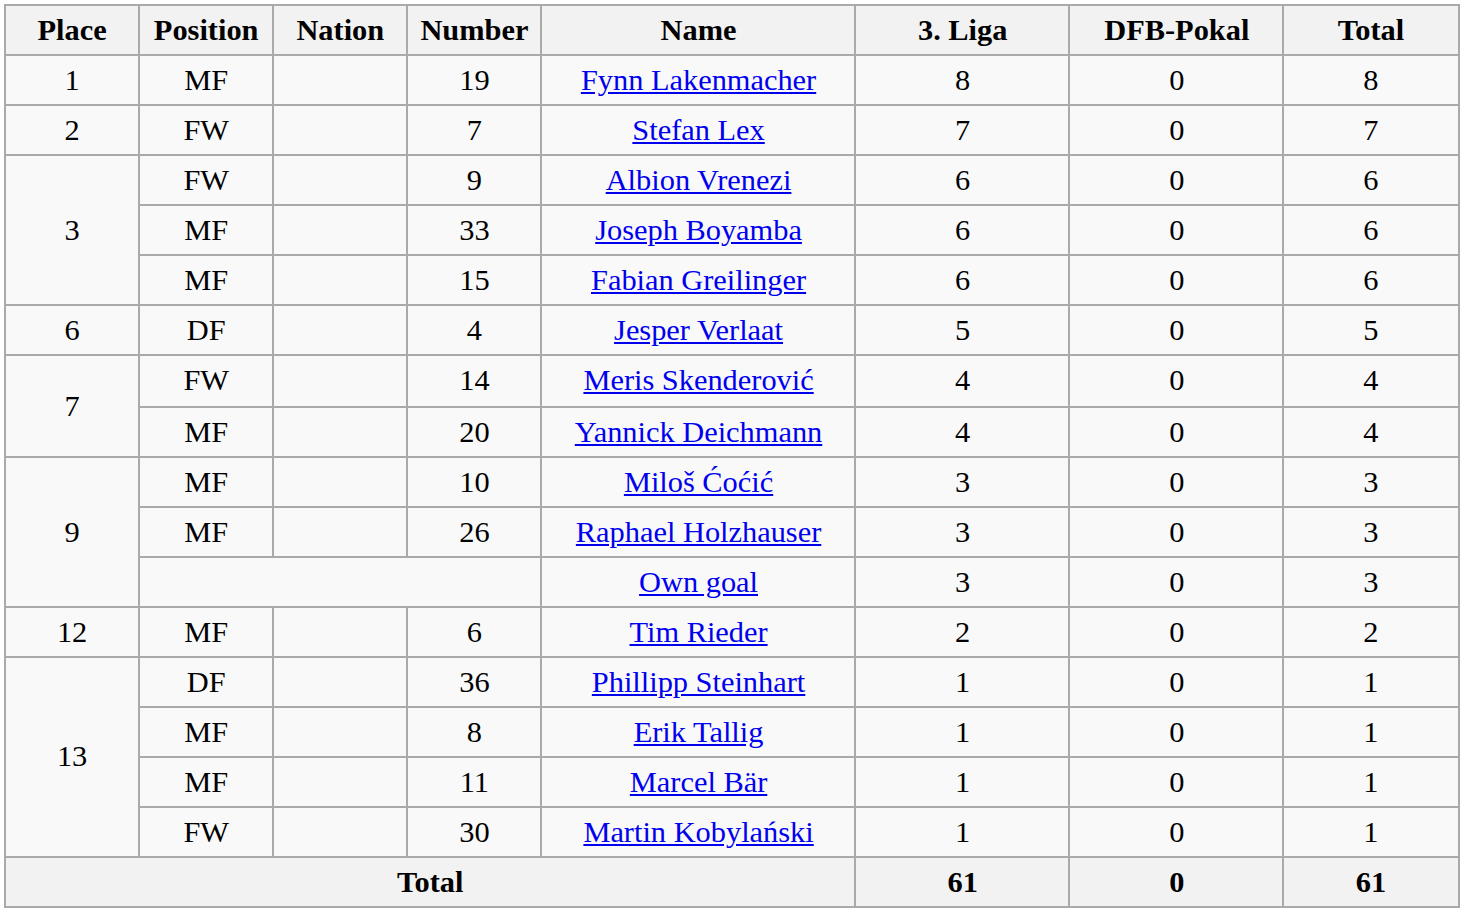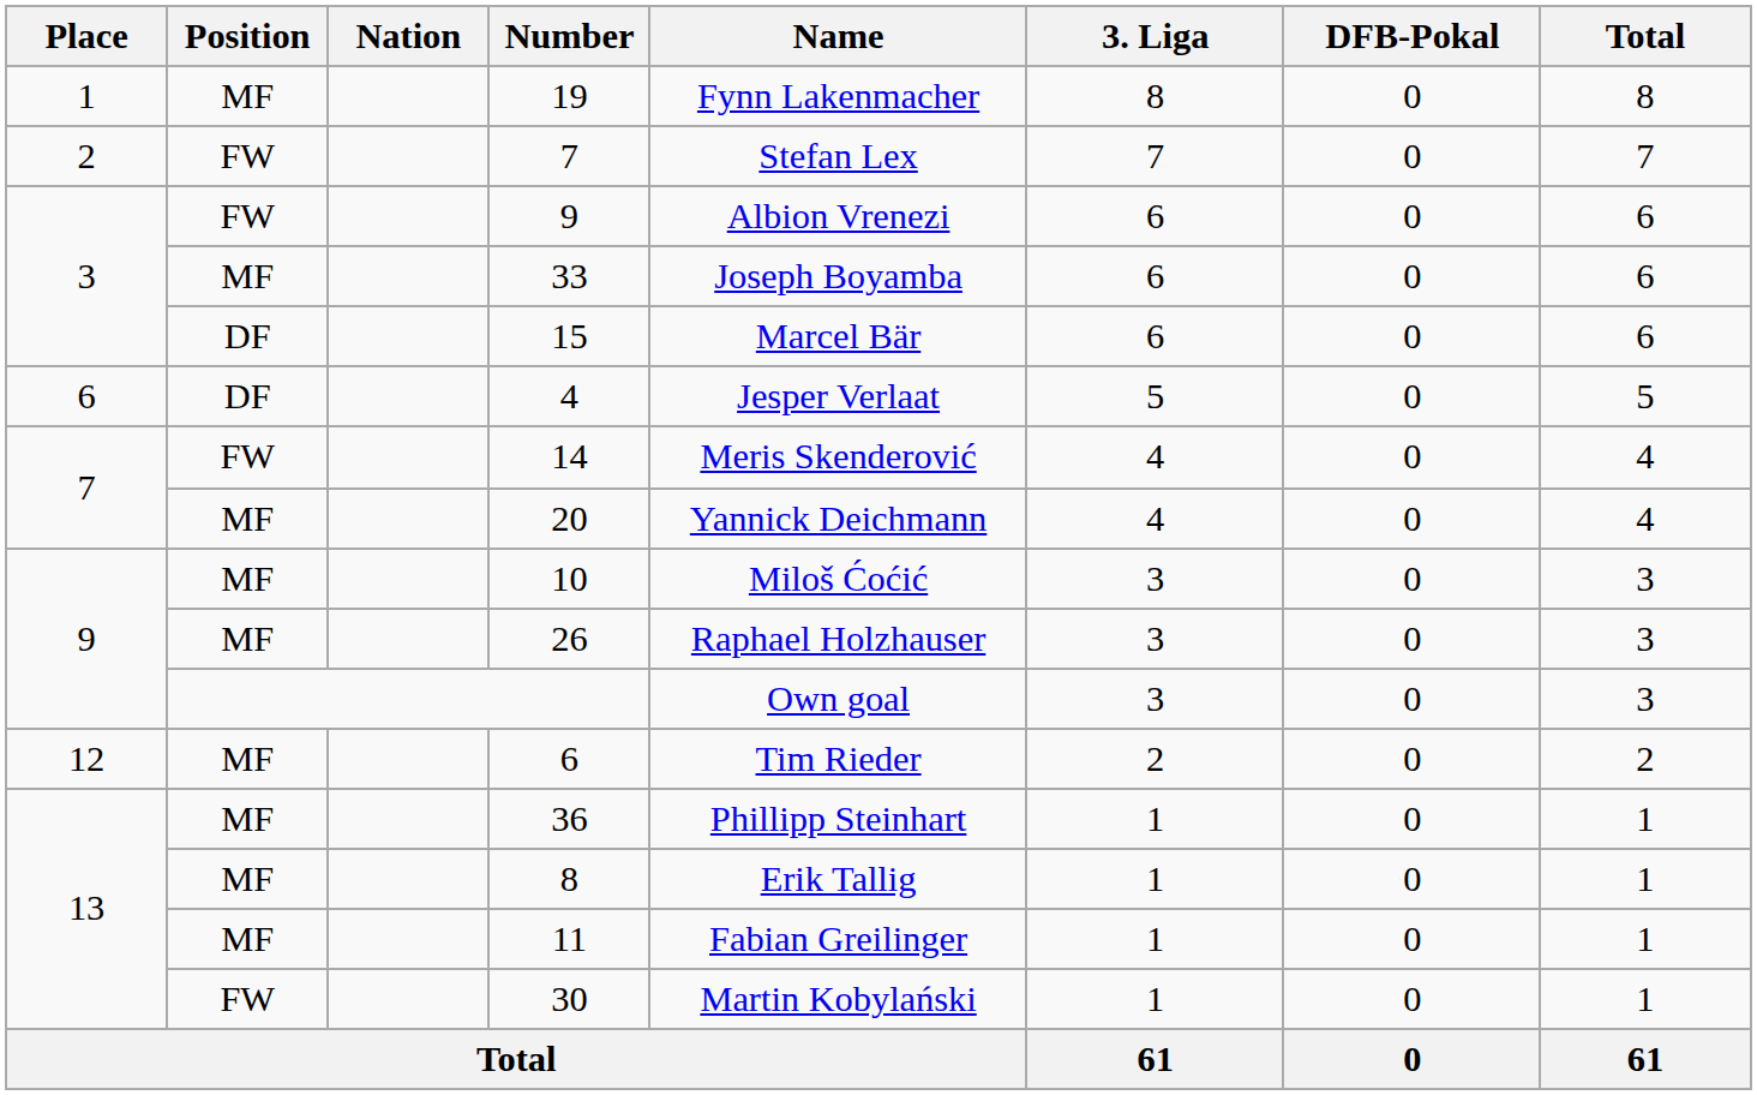15 | Position: MF -> DF
15 | Name: Fabian Greilinger -> Marcel Bär
36 | Position: DF -> MF
11 | Name: Marcel Bär -> Fabian Greilinger
